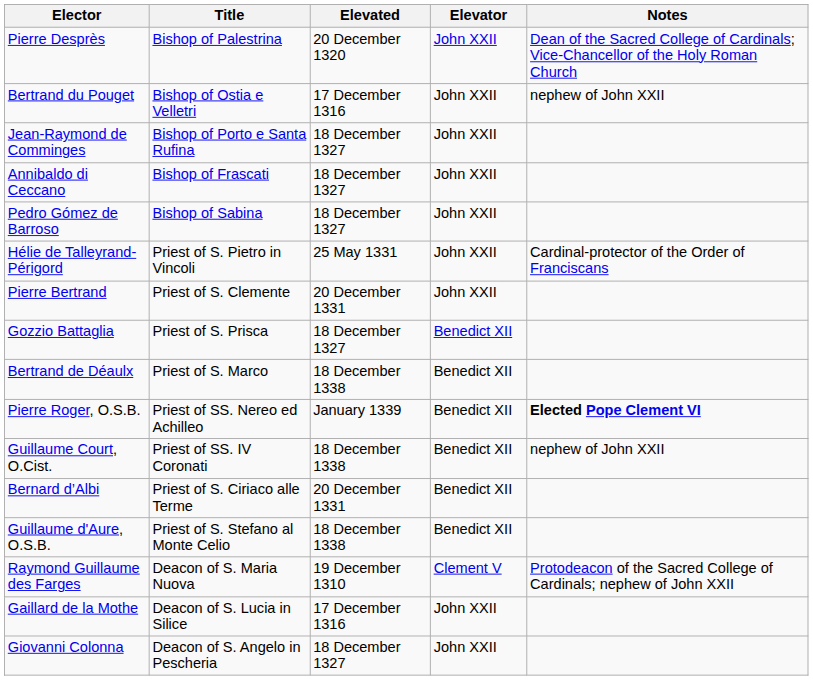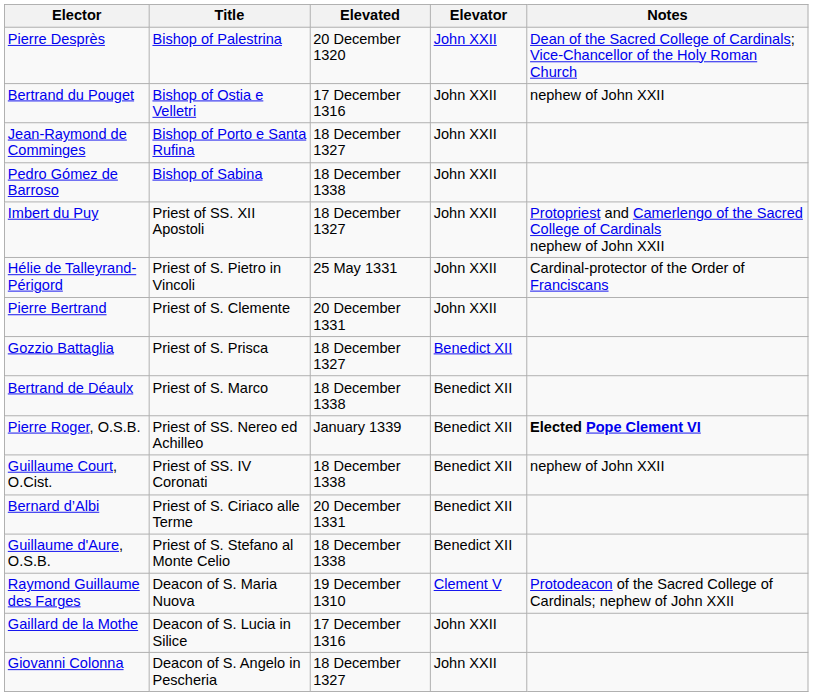- row: Annibaldo di Ceccano | Bishop of Frascati | 18 December 1327 | John XXII
Pedro Gómez de Barroso | Elevated: 18 December 1327 -> 18 December 1338
+ row: Imbert du Puy | Priest of SS. XII Apostoli | 18 December 1327 | John XXII | Protopriest and Camerlengo of the Sacred College of Cardinals nephew of John XXII
